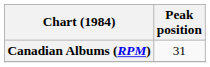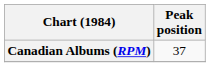Canadian Albums (RPM) | Peak position: 31 -> 37
